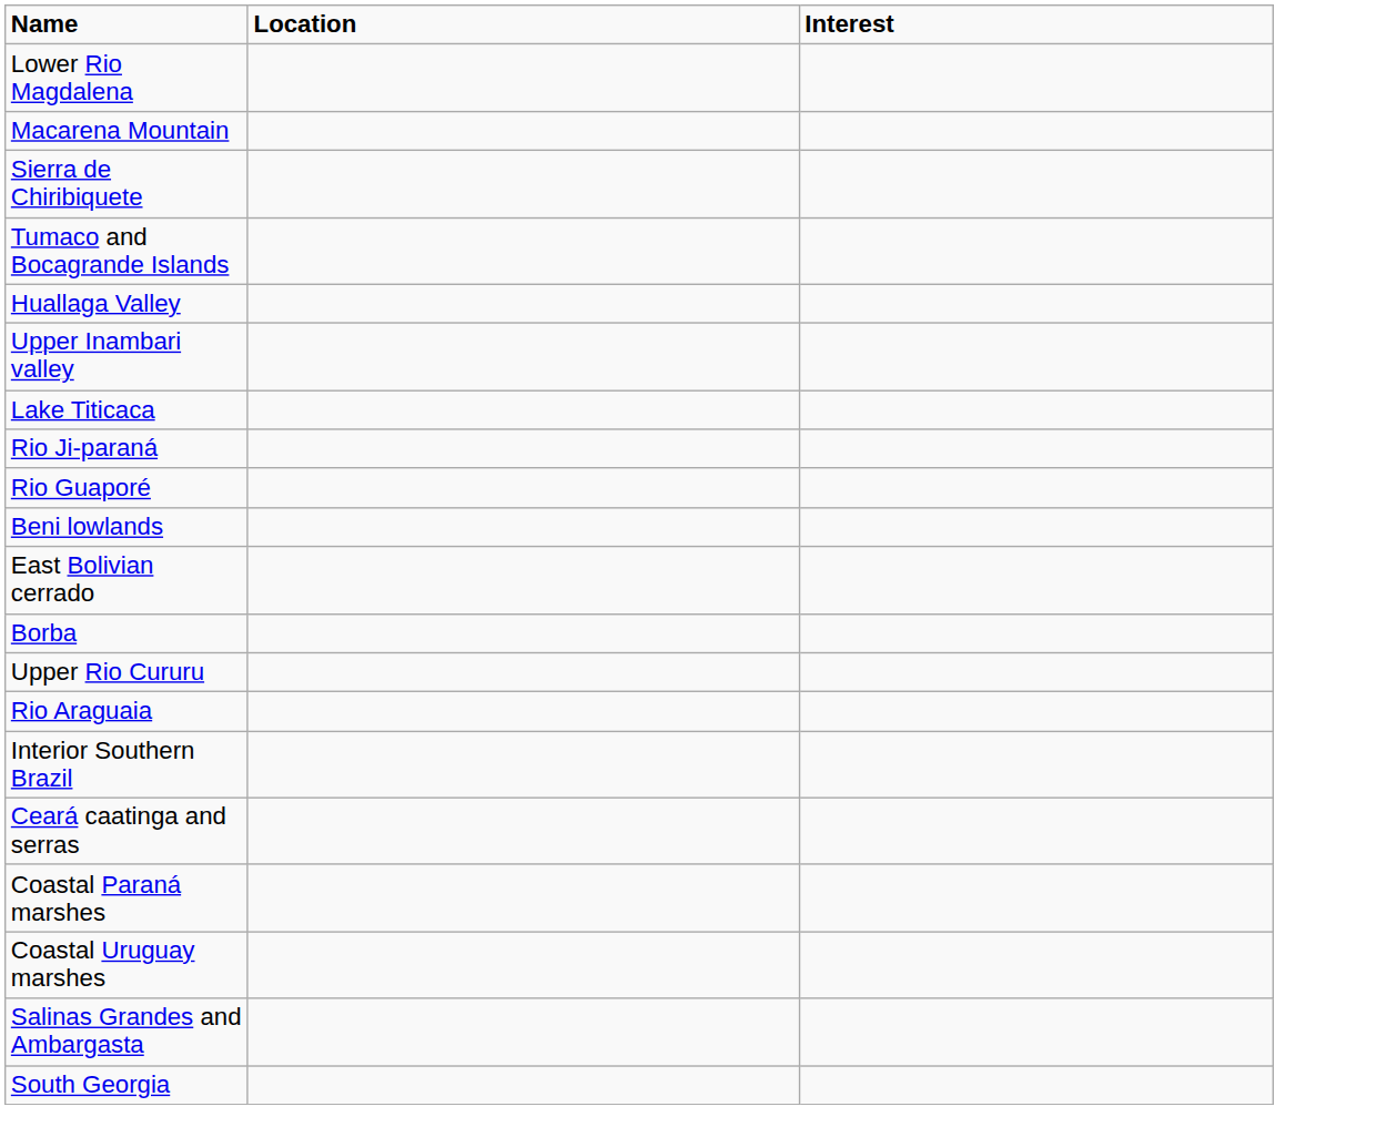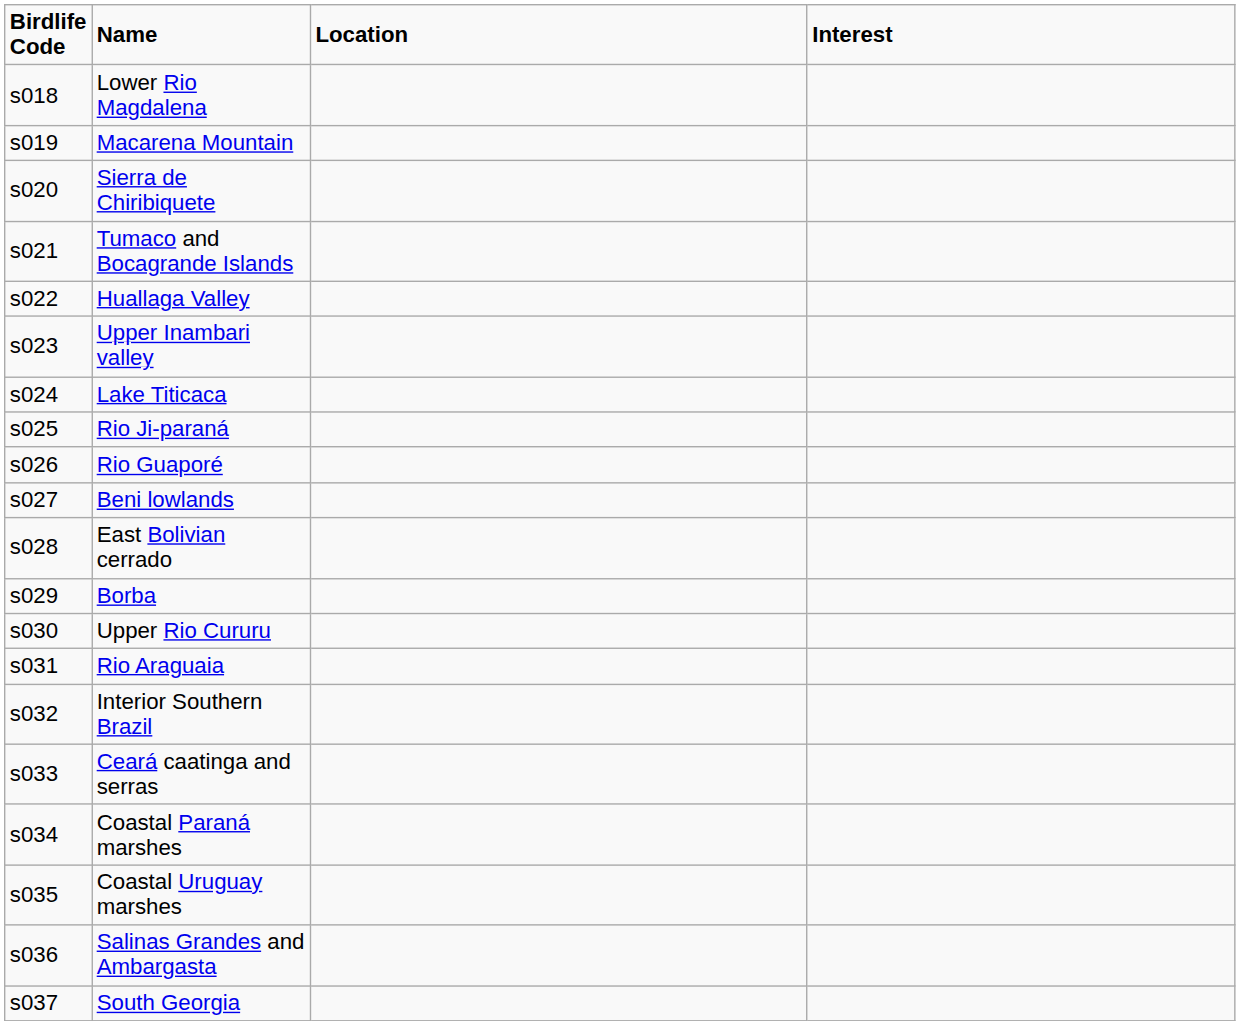+ column: Birdlife Code | s018 | s019 | s020 | s021 | s022 | s023 | s024 | s025 | s026 | s027 | s028 | s029 | s030 | s031 | s032 | s033 | s034 | s035 | s036 | s037
